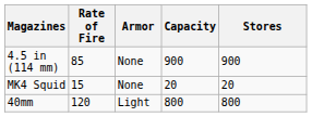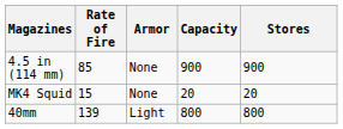40mm | Rate of Fire: 120 -> 139
